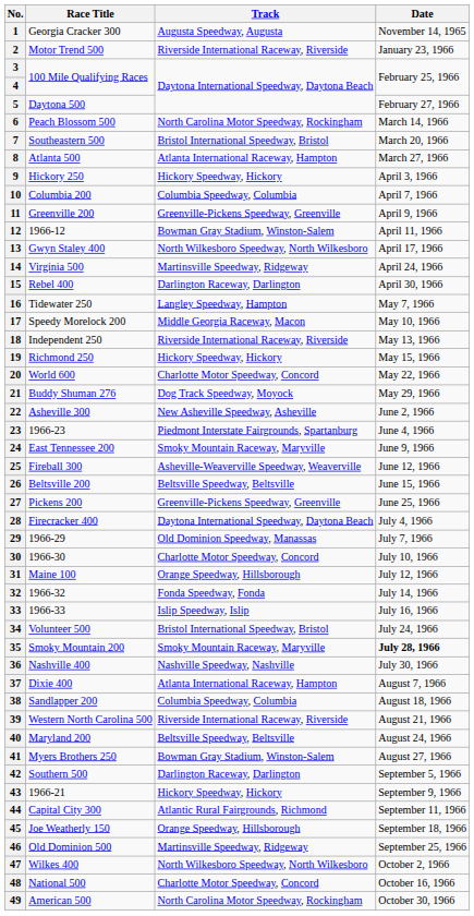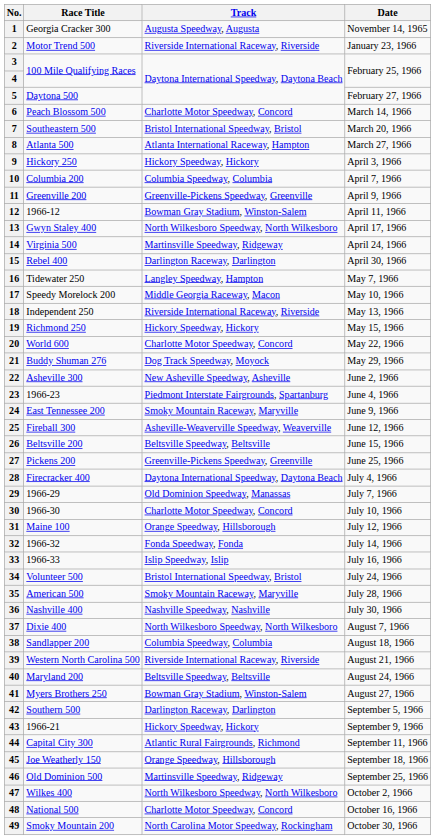6 | Track: North Carolina Motor Speedway, Rockingham -> Charlotte Motor Speedway, Concord
35 | Race Title: Smoky Mountain 200 -> American 500
35 | Date: bold -> normal
37 | Track: Atlanta International Raceway, Hampton -> North Wilkesboro Speedway, North Wilkesboro
49 | Race Title: American 500 -> Smoky Mountain 200
